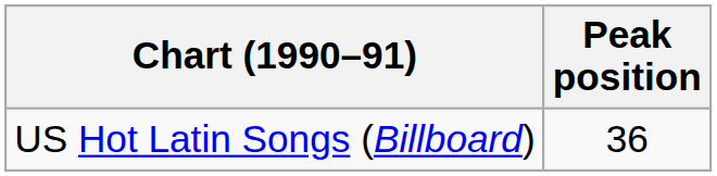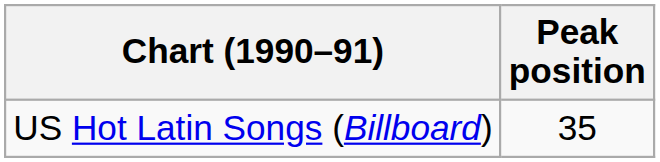US Hot Latin Songs (Billboard) | Peak position: 36 -> 35
